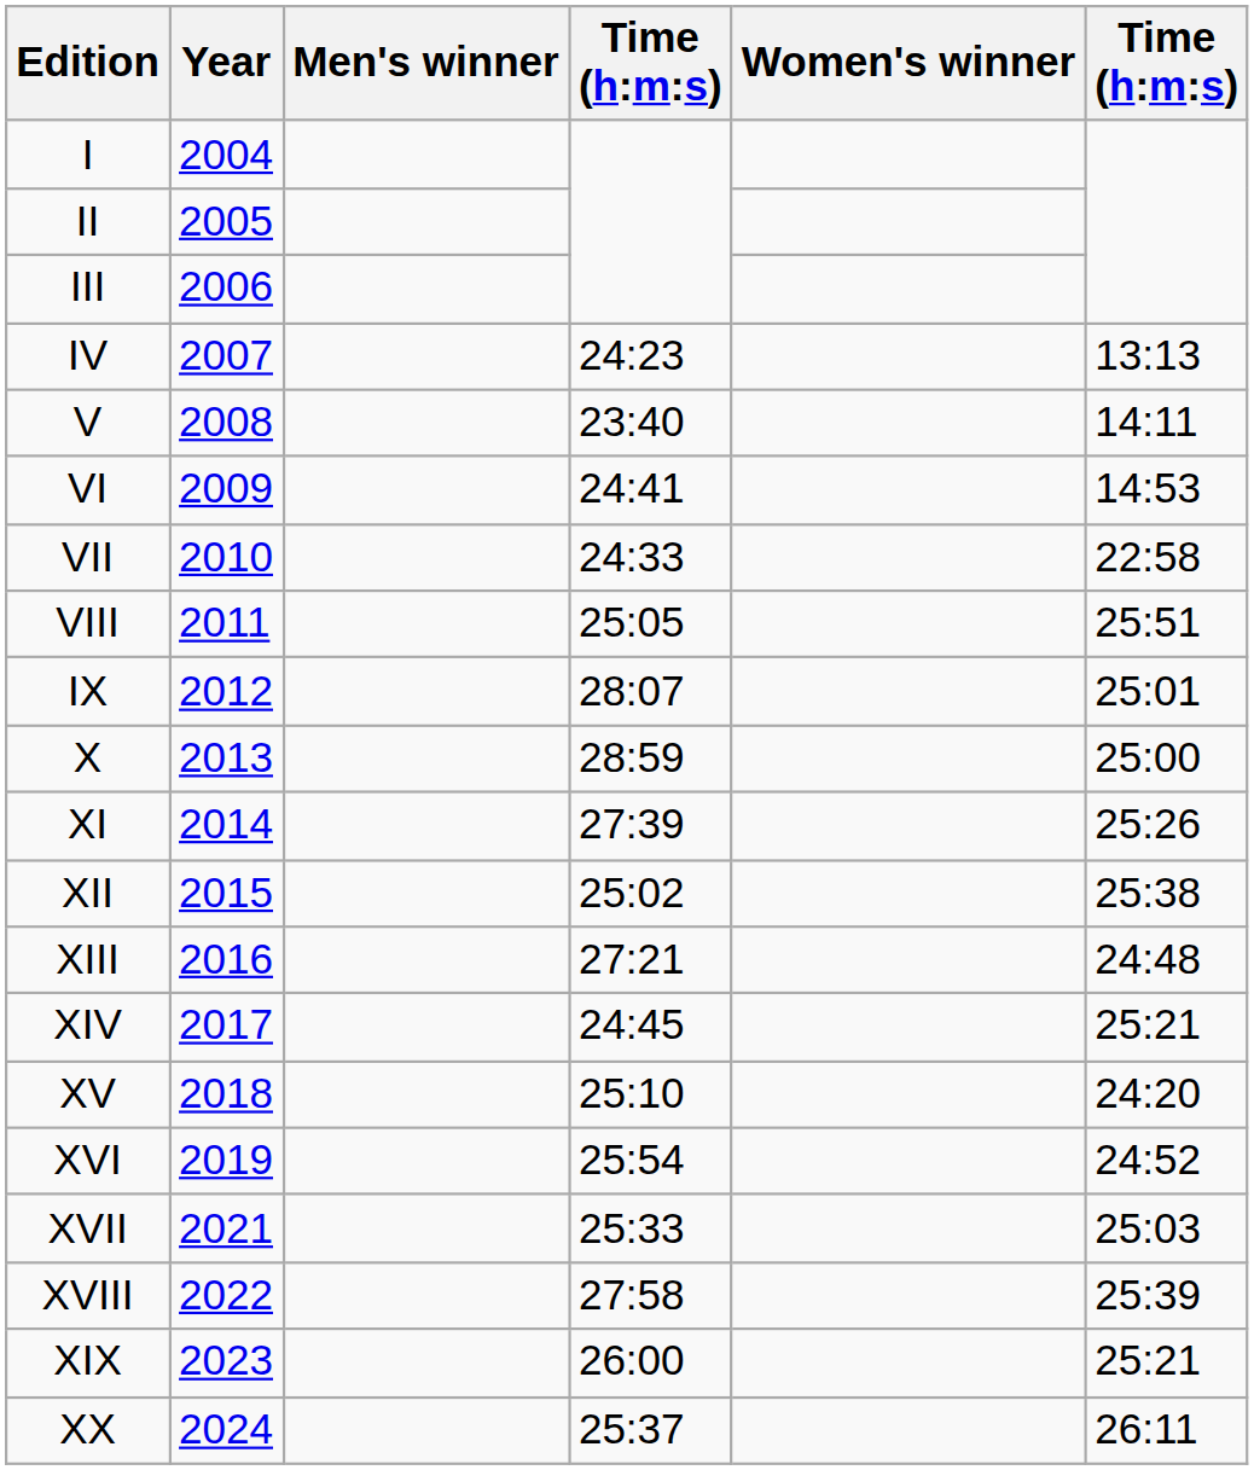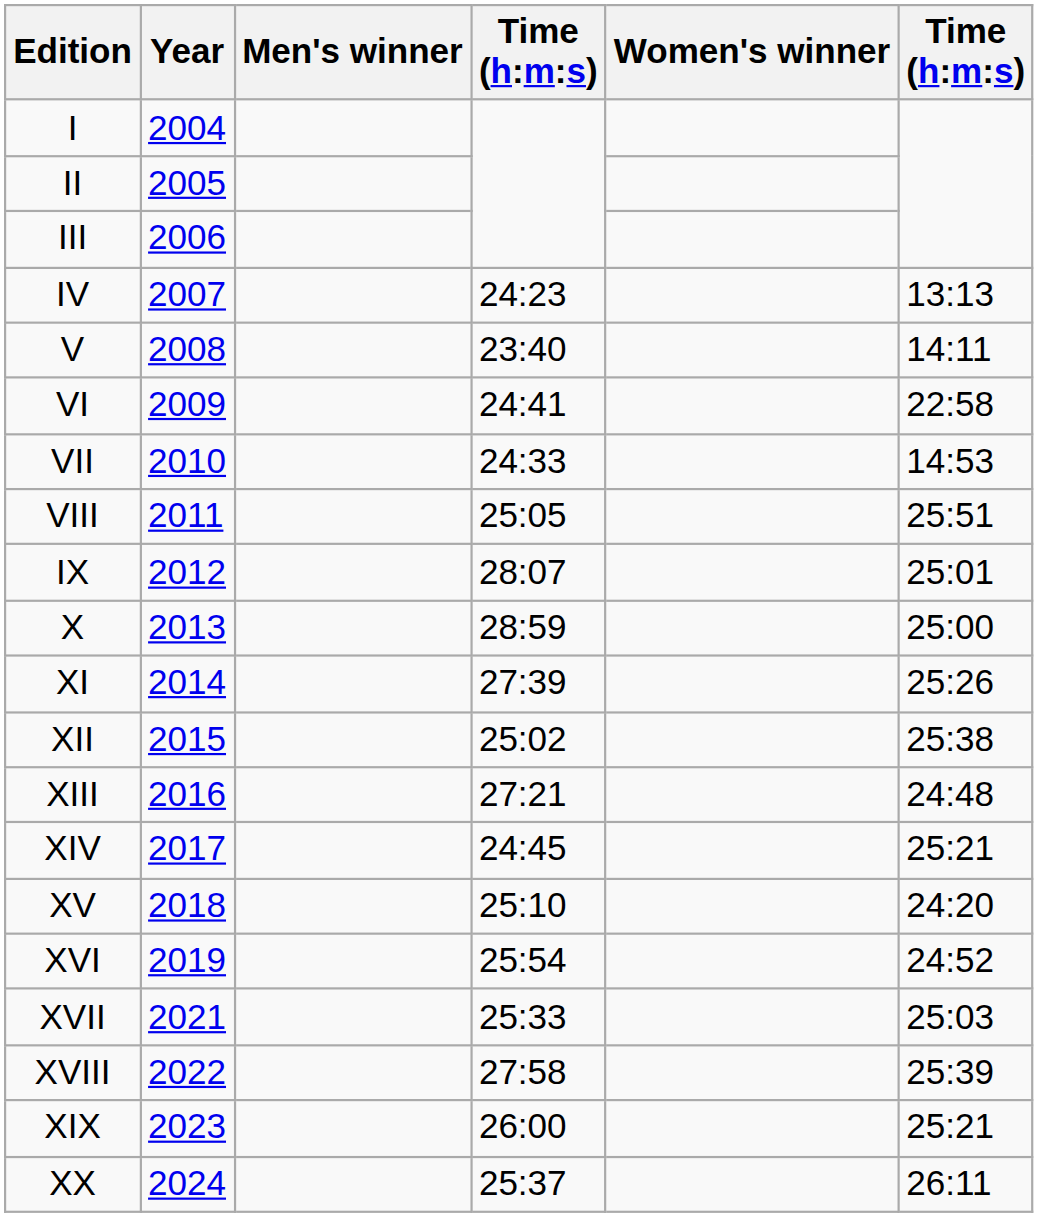VI | column 6: 14:53 -> 22:58
VII | column 6: 22:58 -> 14:53
